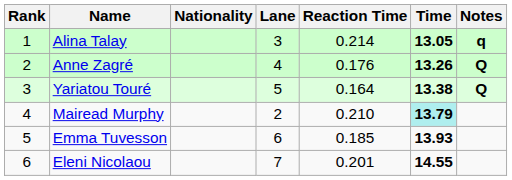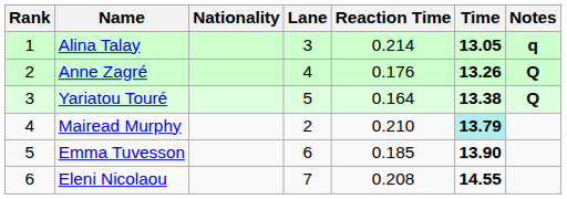Emma Tuvesson | Time: 13.93 -> 13.90
Eleni Nicolaou | Reaction Time: 0.201 -> 0.208
